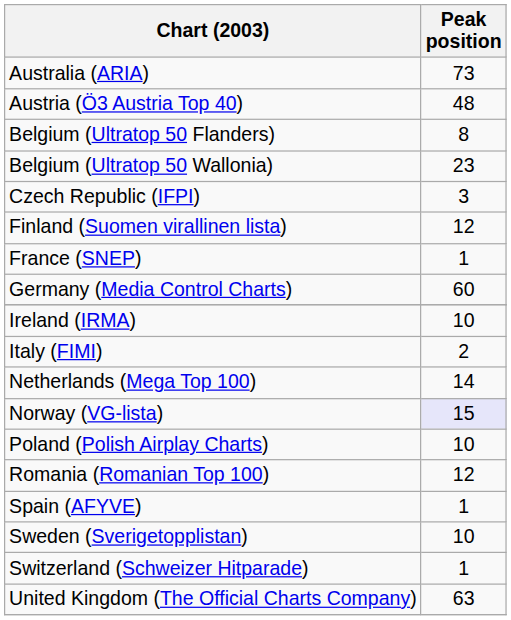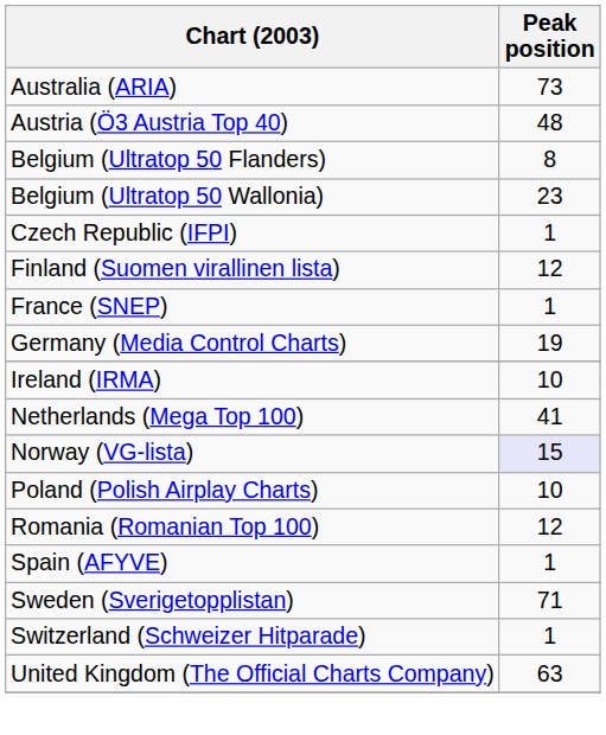Czech Republic (IFPI) | Peak position: 3 -> 1
Germany (Media Control Charts) | Peak position: 60 -> 19
- row: Italy (FIMI) | 2
Netherlands (Mega Top 100) | Peak position: 14 -> 41
Sweden (Sverigetopplistan) | Peak position: 10 -> 71
